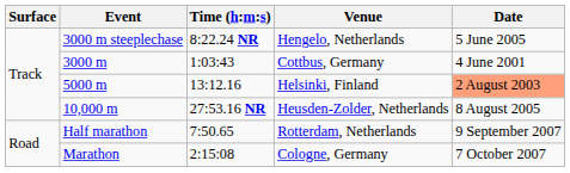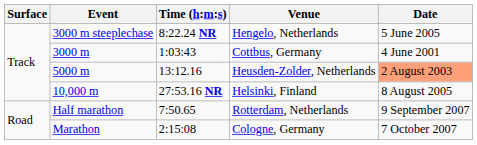5000 m | Venue: Helsinki, Finland -> Heusden-Zolder, Netherlands
10,000 m | Venue: Heusden-Zolder, Netherlands -> Helsinki, Finland
